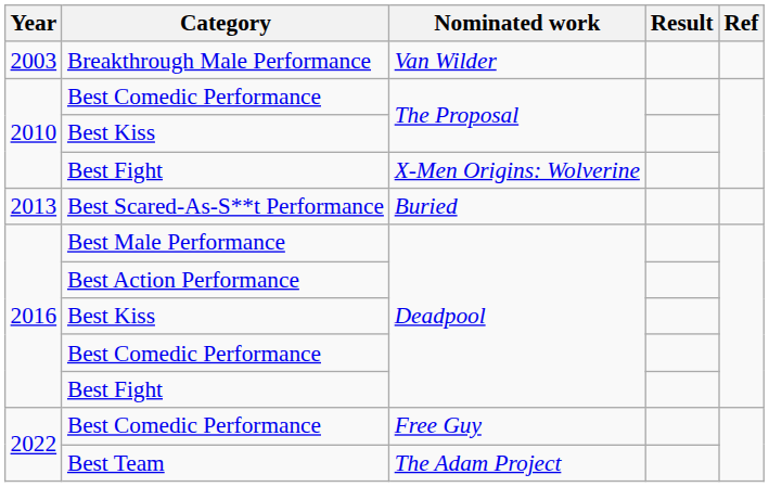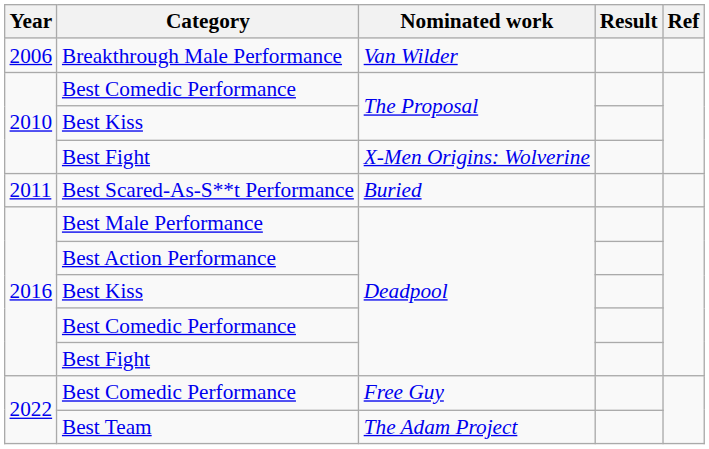Breakthrough Male Performance | Year: 2003 -> 2006
Best Scared-As-S**t Performance | Year: 2013 -> 2011
